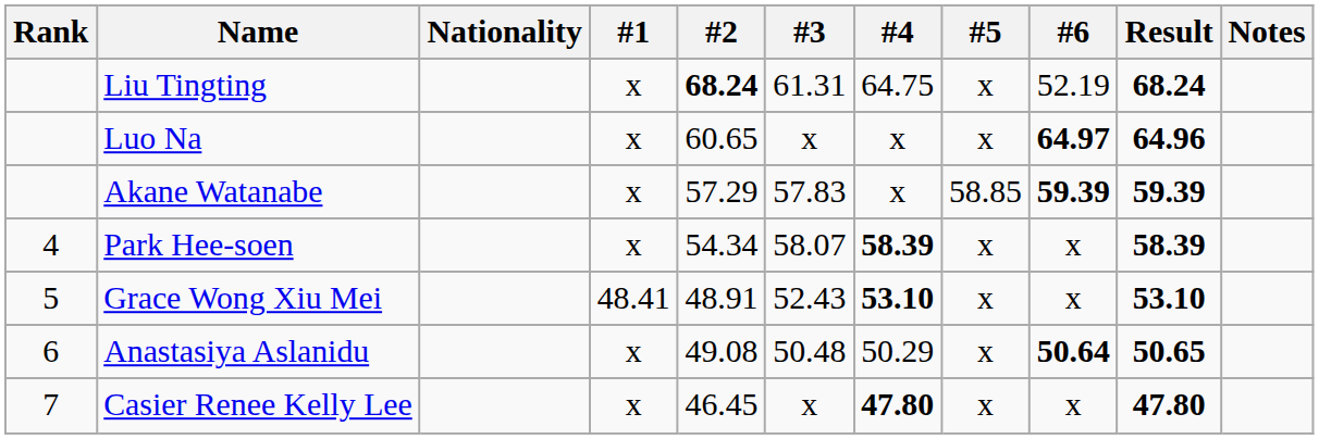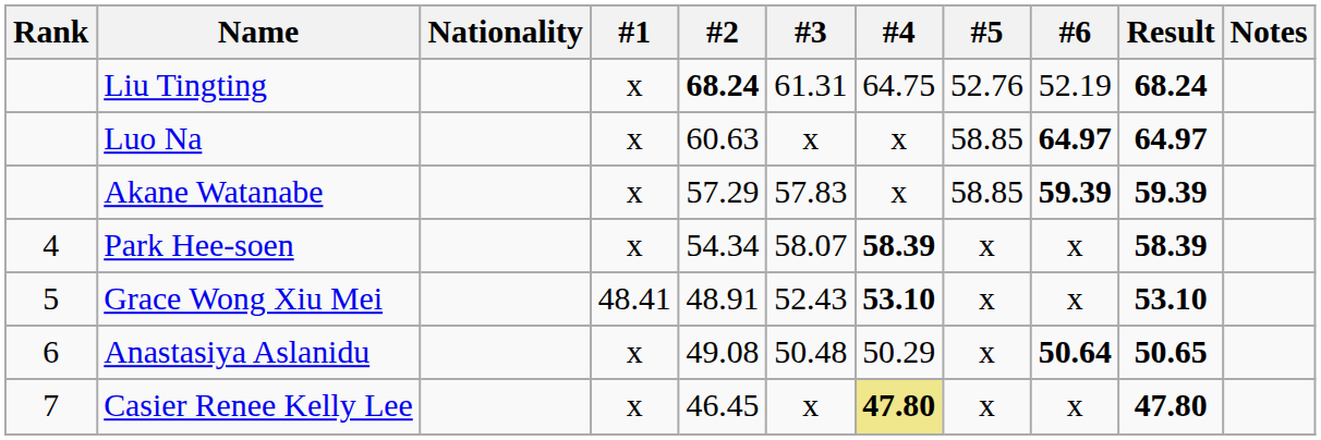Liu Tingting | #5: x -> 52.76
Luo Na | #2: 60.65 -> 60.63
Luo Na | #5: x -> 58.85
Luo Na | Result: 64.96 -> 64.97
Casier Renee Kelly Lee | #4: no background -> khaki background
